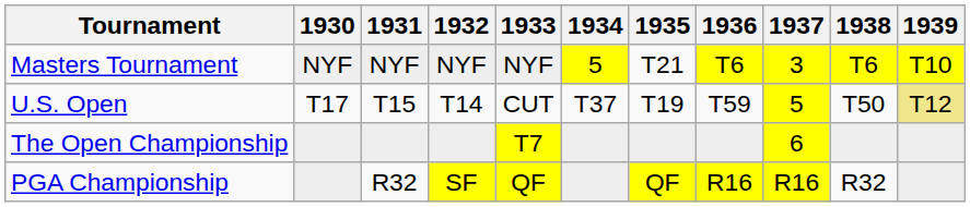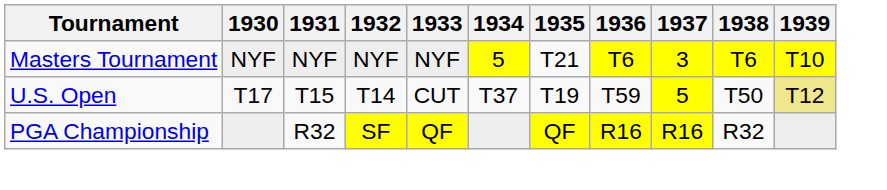- row: The Open Championship | T7 | 6
